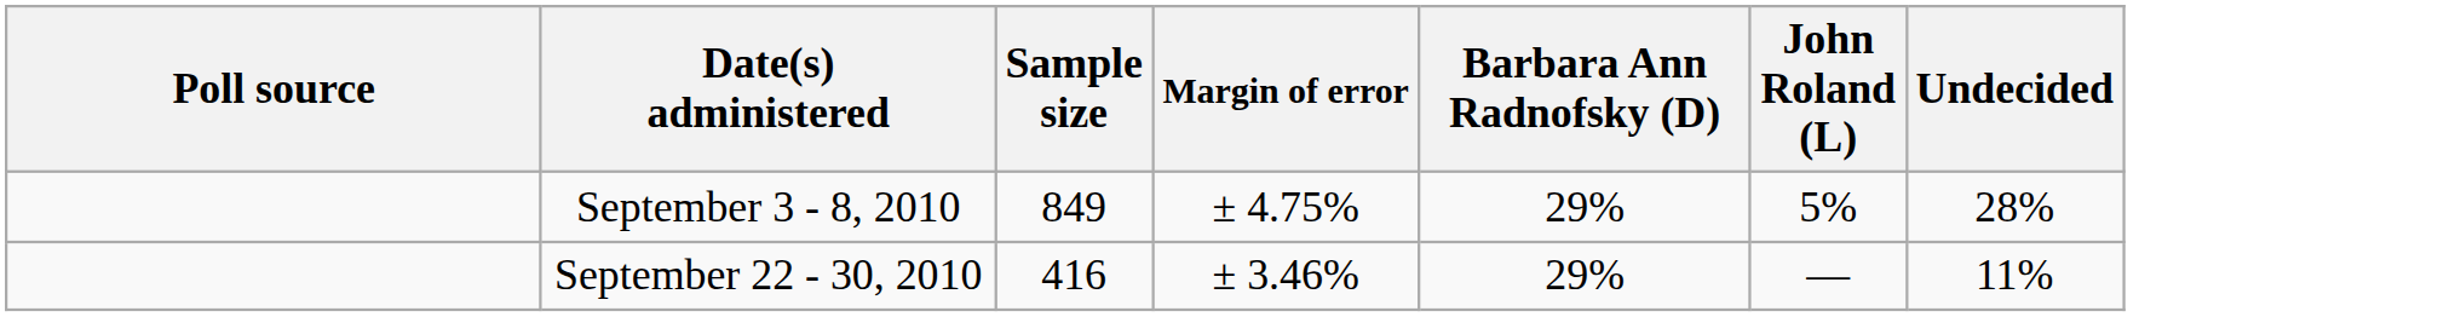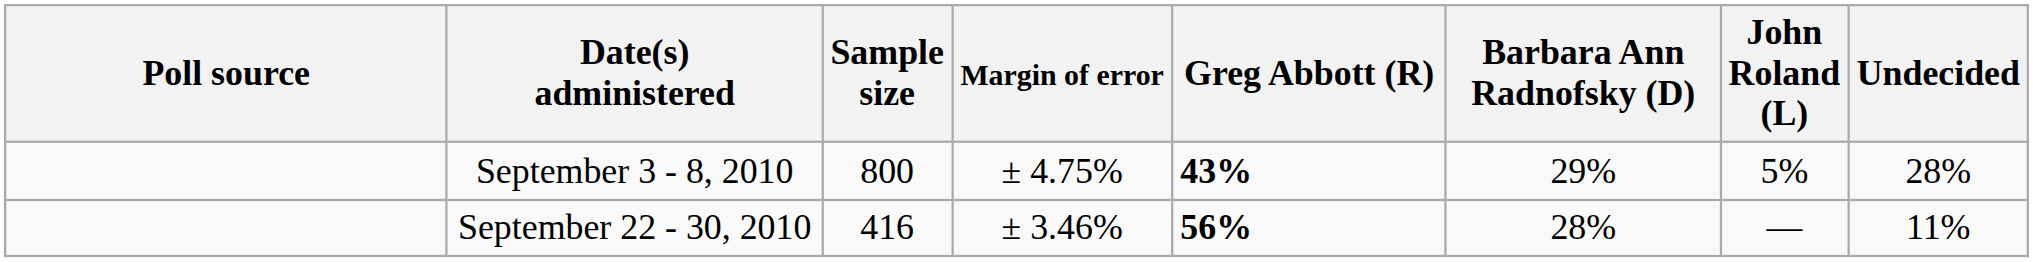+ column: Greg Abbott (R) | 43% | 56%
September 3 - 8, 2010 | Sample size: 849 -> 800
September 22 - 30, 2010 | Barbara Ann Radnofsky (D): 29% -> 28%
